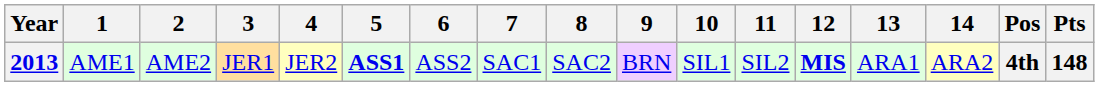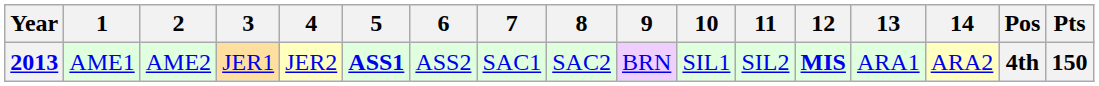2013 | Pts: 148 -> 150
